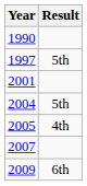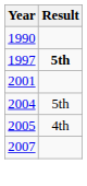1997 | Result: normal -> bold
- row: 2009 | 6th
